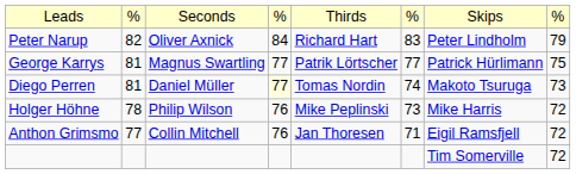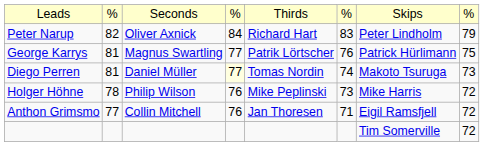George Karrys | column 6: 77 -> 76
